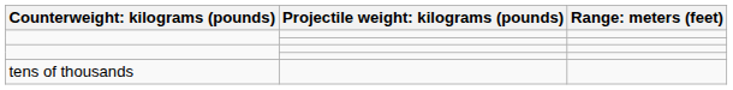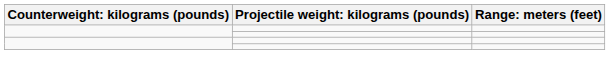- row: tens of thousands
